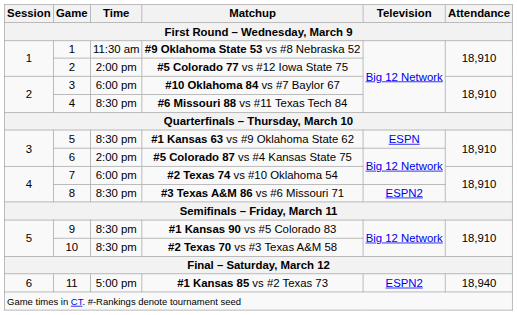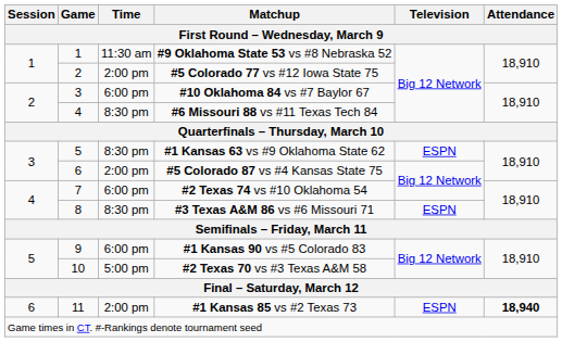#3 Texas A&M 86 vs #6 Missouri 71 | Television: ESPN2 -> ESPN
#1 Kansas 90 vs #5 Colorado 83 | Time: 8:30 pm -> 6:00 pm
#2 Texas 70 vs #3 Texas A&M 58 | Time: 8:30 pm -> 5:00 pm
#1 Kansas 85 vs #2 Texas 73 | Time: 5:00 pm -> 2:00 pm
#1 Kansas 85 vs #2 Texas 73 | Television: ESPN2 -> ESPN
#1 Kansas 85 vs #2 Texas 73 | Attendance: normal -> bold
